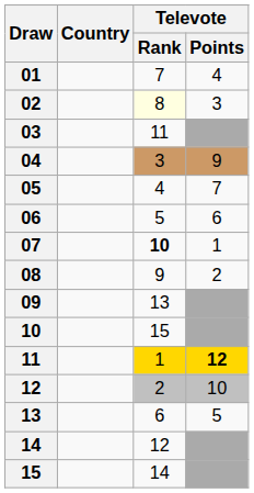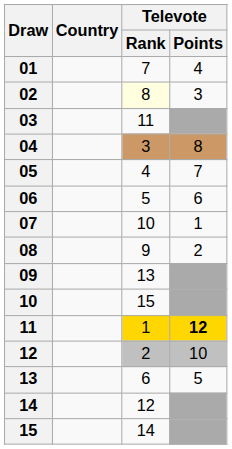04 | Televote / Points: 9 -> 8
07 | Televote / Rank: bold -> normal
